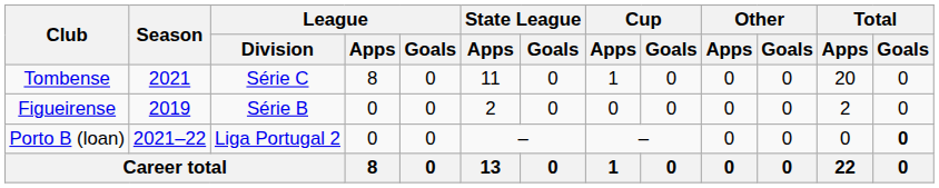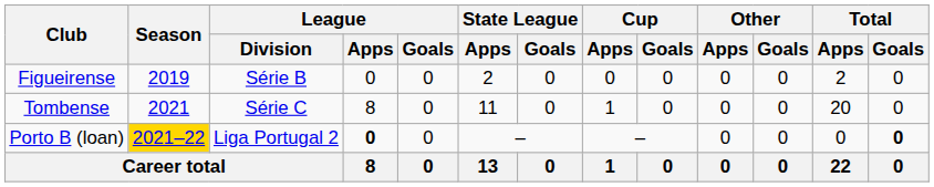rows swapped: Figueirense <-> Tombense
Porto B (loan) | Season: no background -> gold background
Porto B (loan) | League / Apps: normal -> bold
